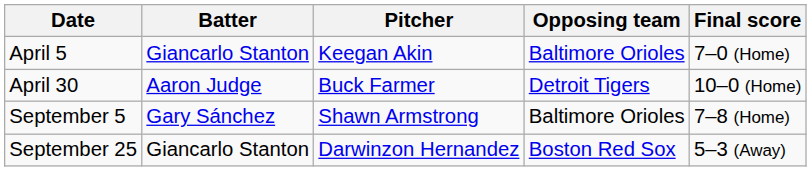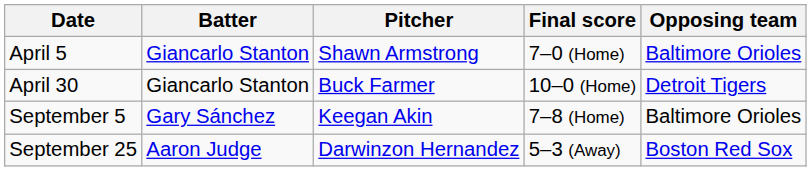columns swapped: Opposing team <-> Final score
April 5 | Pitcher: Keegan Akin -> Shawn Armstrong
April 30 | Batter: Aaron Judge -> Giancarlo Stanton
September 5 | Pitcher: Shawn Armstrong -> Keegan Akin
September 25 | Batter: Giancarlo Stanton -> Aaron Judge
